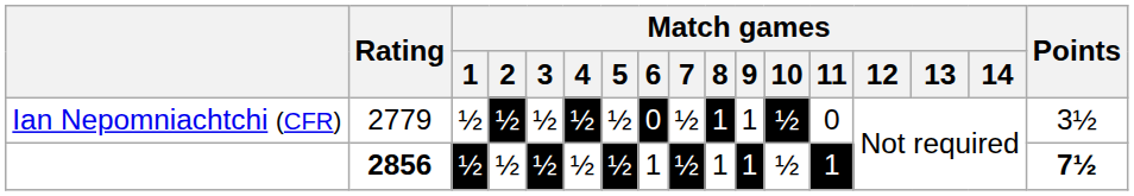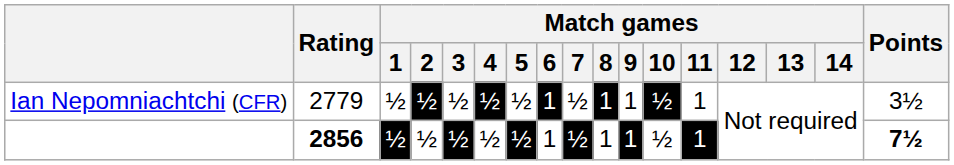Ian Nepomniachtchi (CFR) | Match games / 6: 0 -> 1
Ian Nepomniachtchi (CFR) | Match games / 11: 0 -> 1
